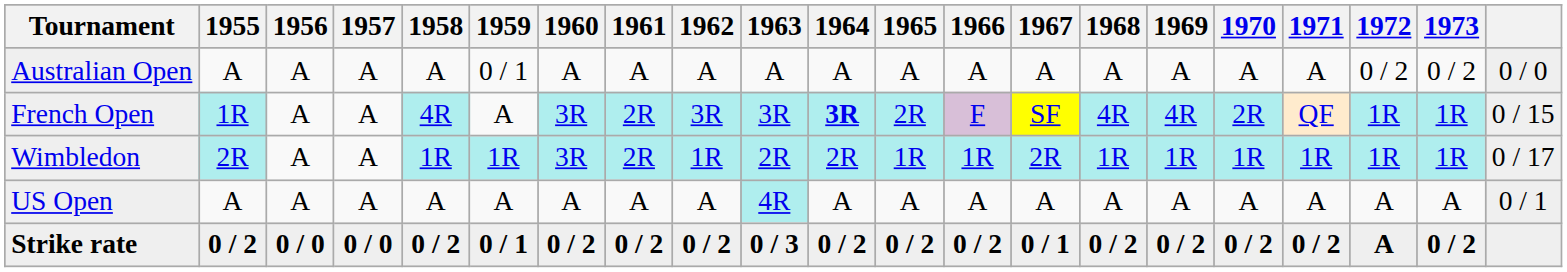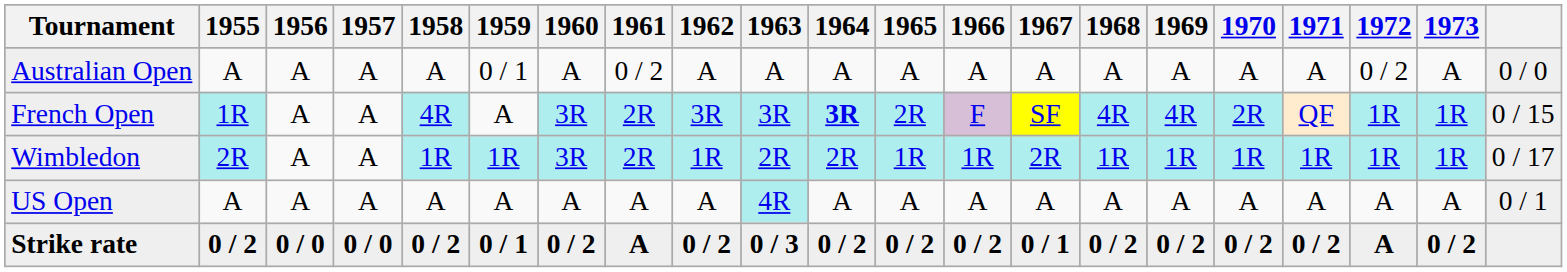Australian Open | 1961: A -> 0 / 2
Australian Open | 1973: 0 / 2 -> A
Strike rate | 1961: 0 / 2 -> A
